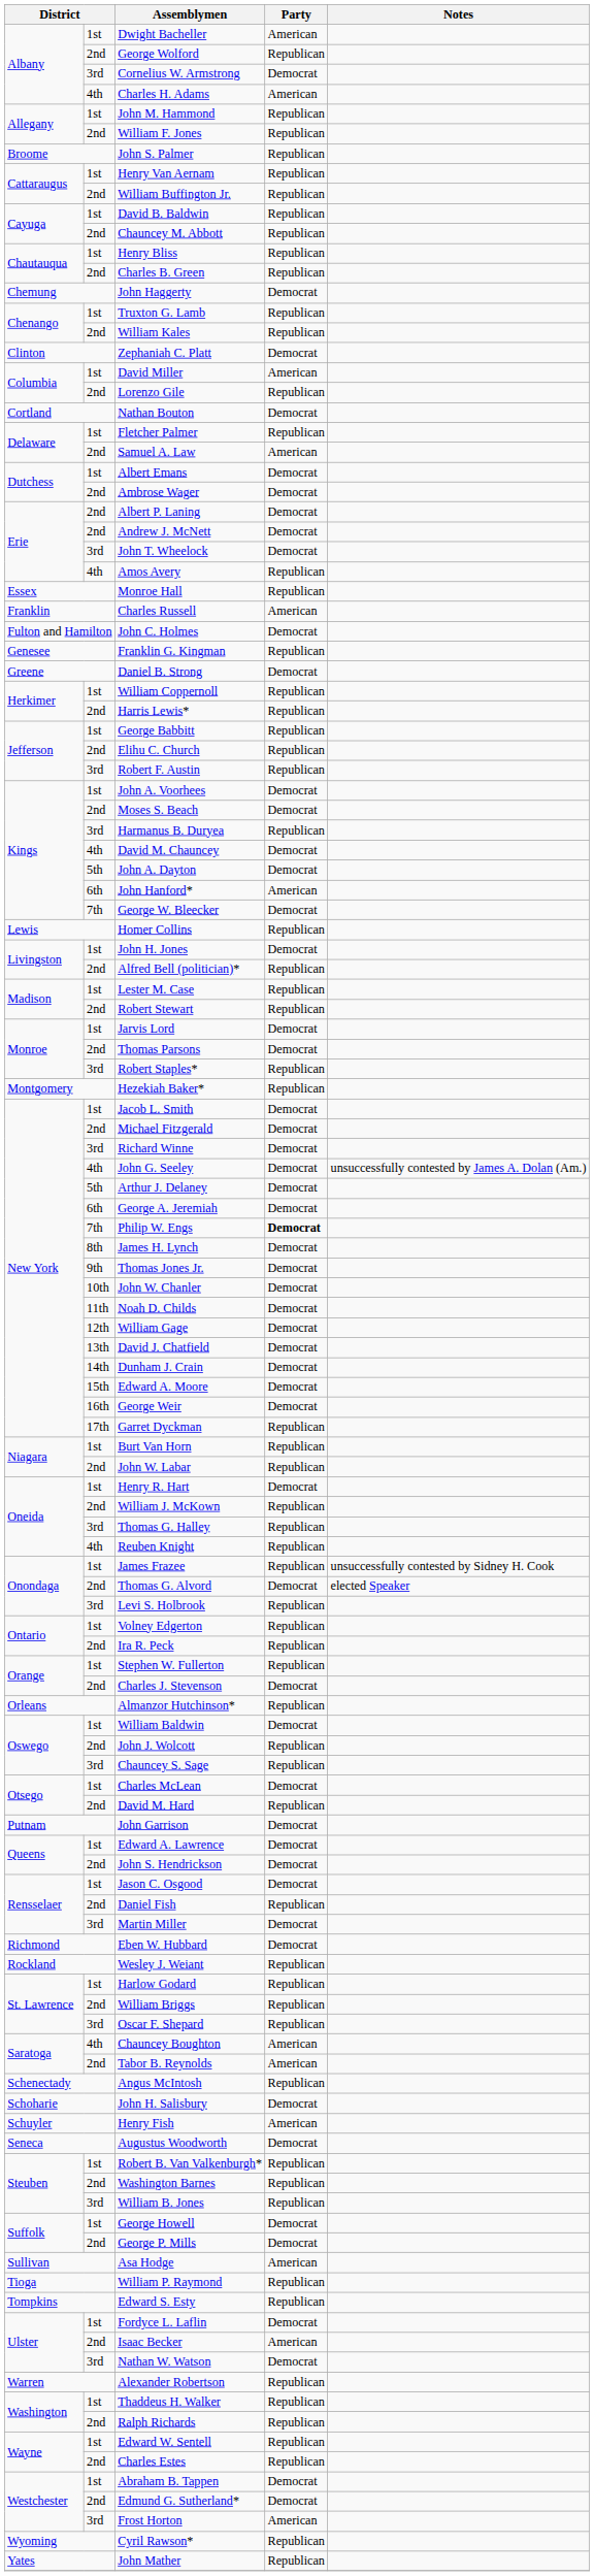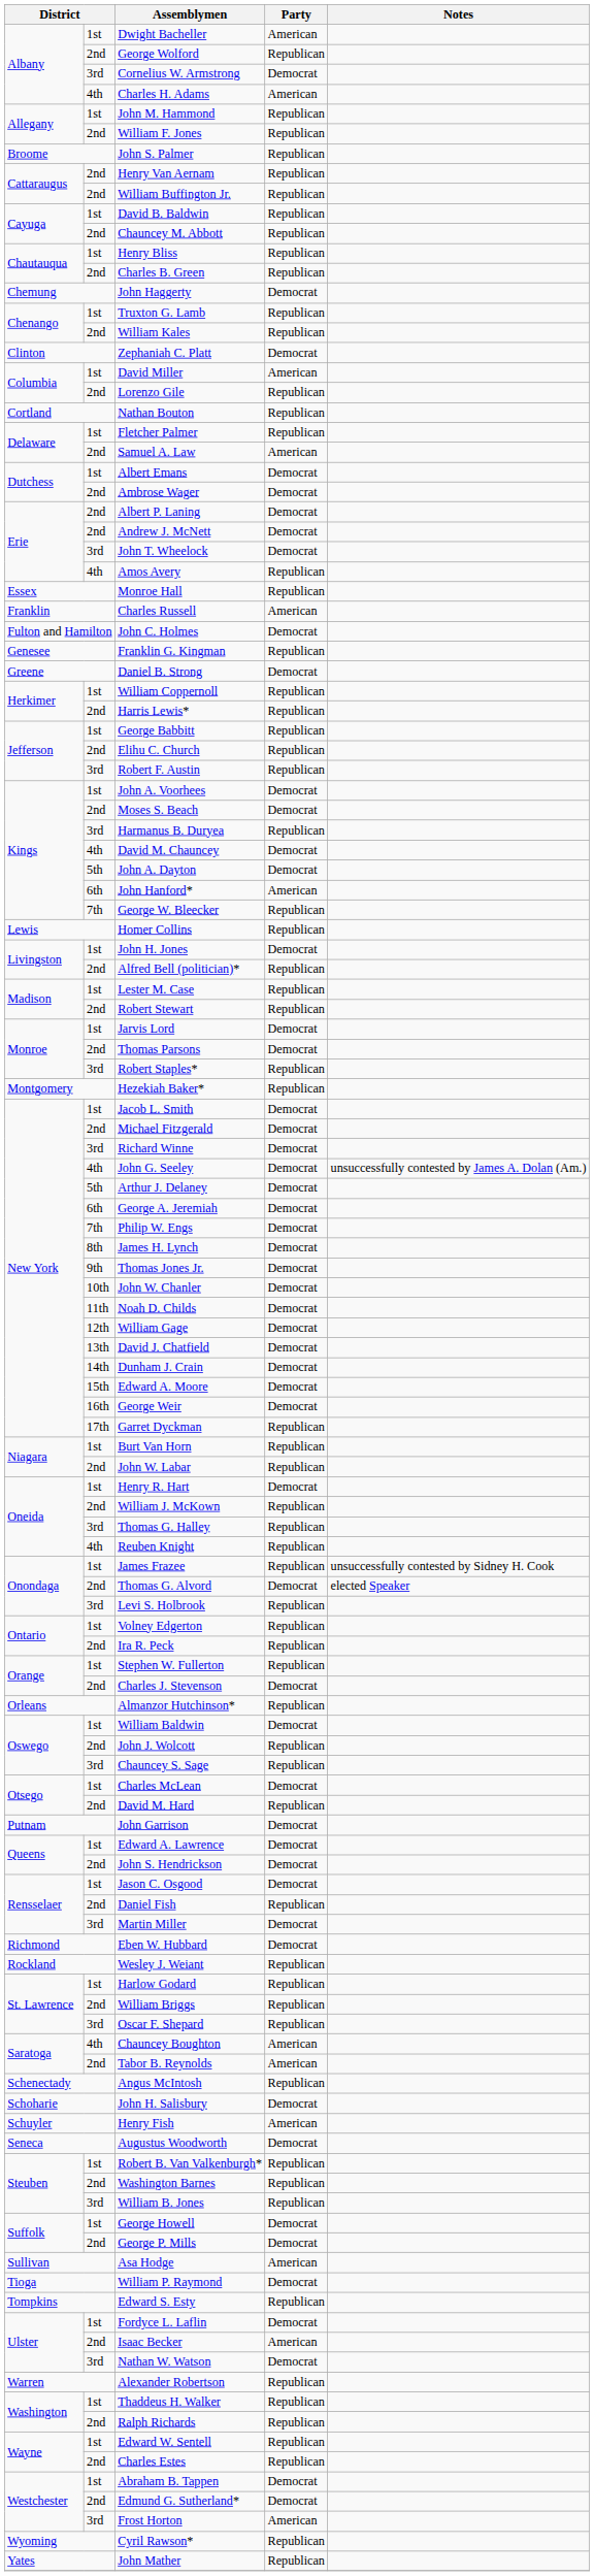Henry Van Aernam | column 2: 1st -> 2nd
Nathan Bouton | Party: Democrat -> Republican
George W. Bleecker | Party: Democrat -> Republican
Philip W. Engs | Party: bold -> normal
William P. Raymond | Party: Republican -> Democrat
